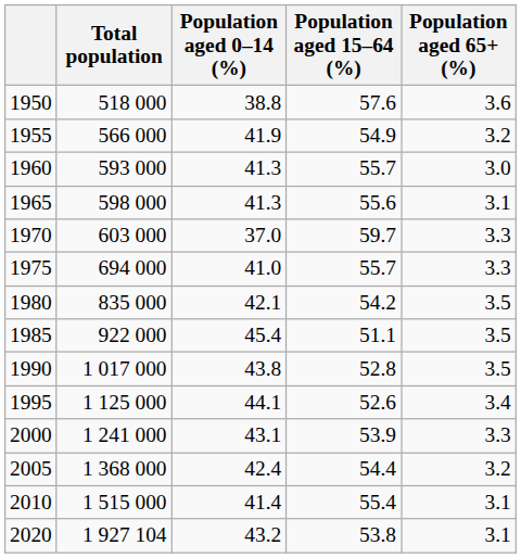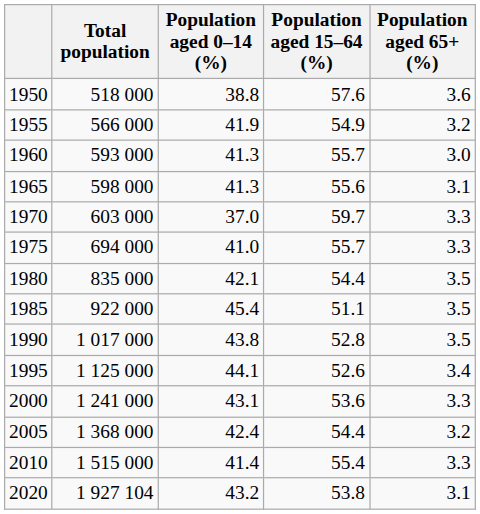1980 | Population aged 15–64 (%): 54.2 -> 54.4
2000 | Population aged 15–64 (%): 53.9 -> 53.6
2010 | Population aged 65+ (%): 3.1 -> 3.3
